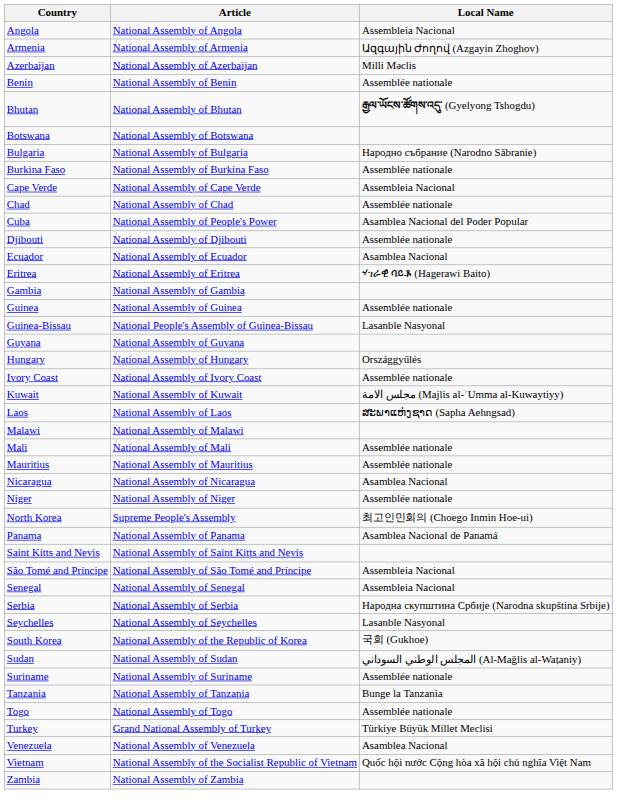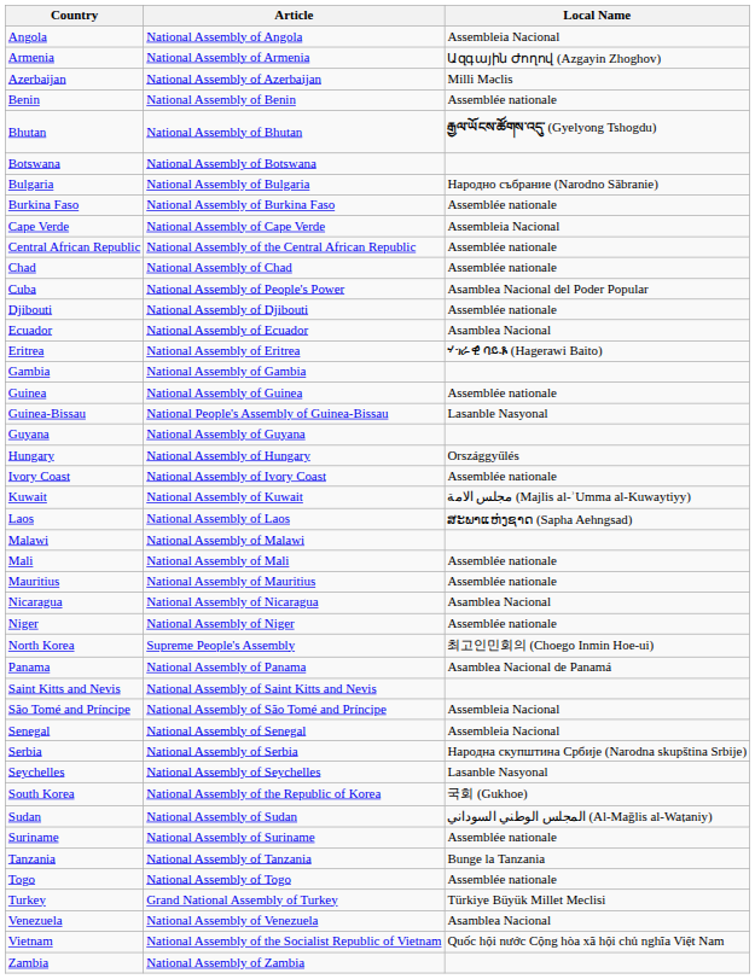+ row: Central African Republic | National Assembly of the Central African Republic | Assemblée nationale
